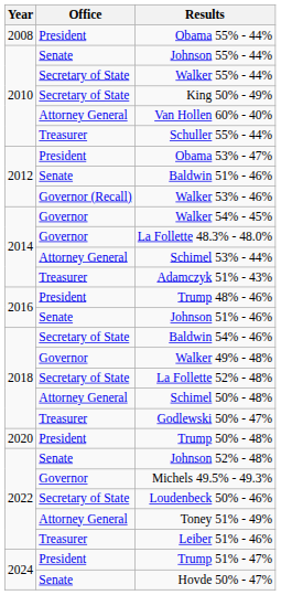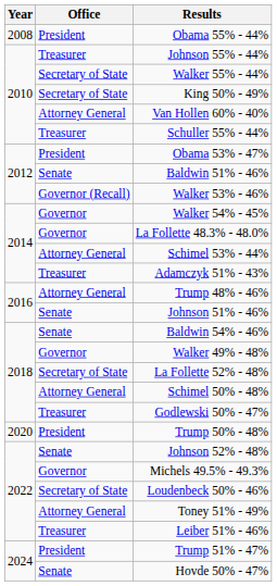Johnson 55% - 44% | Office: Senate -> Treasurer
Trump 48% - 46% | Office: President -> Attorney General
Baldwin 54% - 46% | Office: Secretary of State -> Senate
